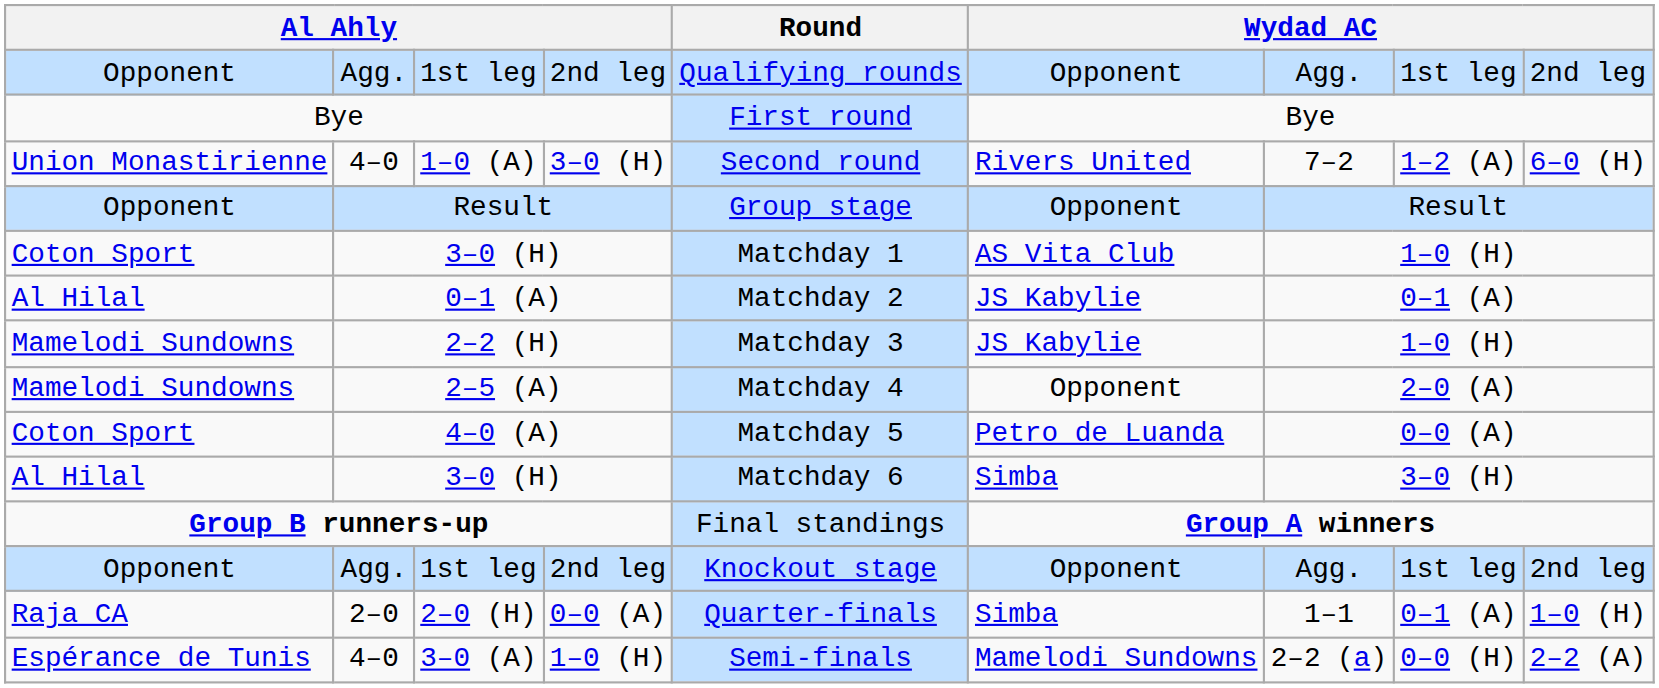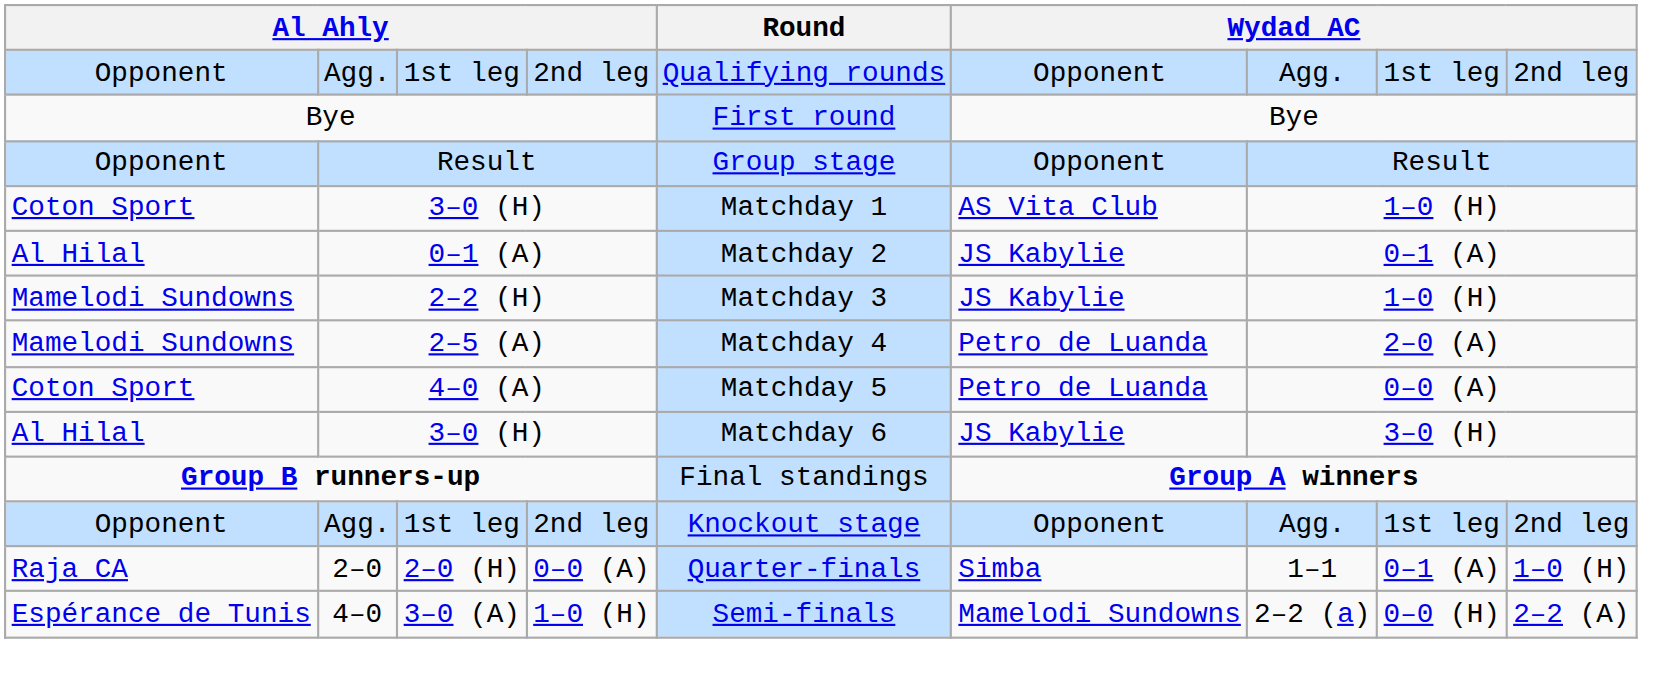- row: Union Monastirienne | 4–0 | 1–0 (A) | 3–0 (H) | Second round | Rivers United | 7–2 | 1–2 (A) | 6–0 (H)
2–5 (A) | column 6: Opponent -> Petro de Luanda
Al Hilal / 3–0 (H) | column 6: Simba -> JS Kabylie
